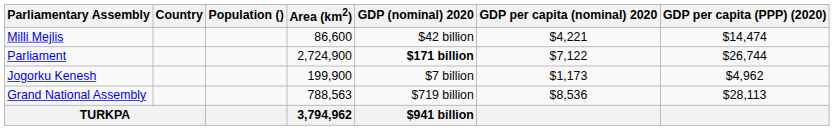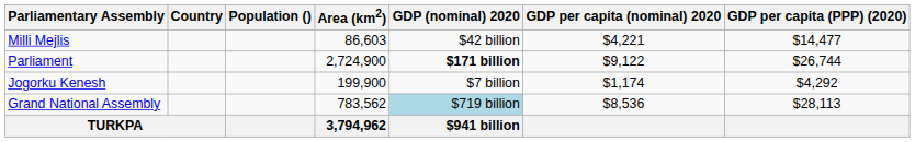Milli Mejlis | Area (km2): 86,600 -> 86,603
Milli Mejlis | GDP per capita (PPP) (2020): $14,474 -> $14,477
Parliament | GDP per capita (nominal) 2020: $7,122 -> $9,122
Jogorku Kenesh | GDP per capita (nominal) 2020: $1,173 -> $1,174
Jogorku Kenesh | GDP per capita (PPP) (2020): $4,962 -> $4,292
Grand National Assembly | Area (km2): 788,563 -> 783,562
Grand National Assembly | GDP (nominal) 2020: no background -> lightblue background
